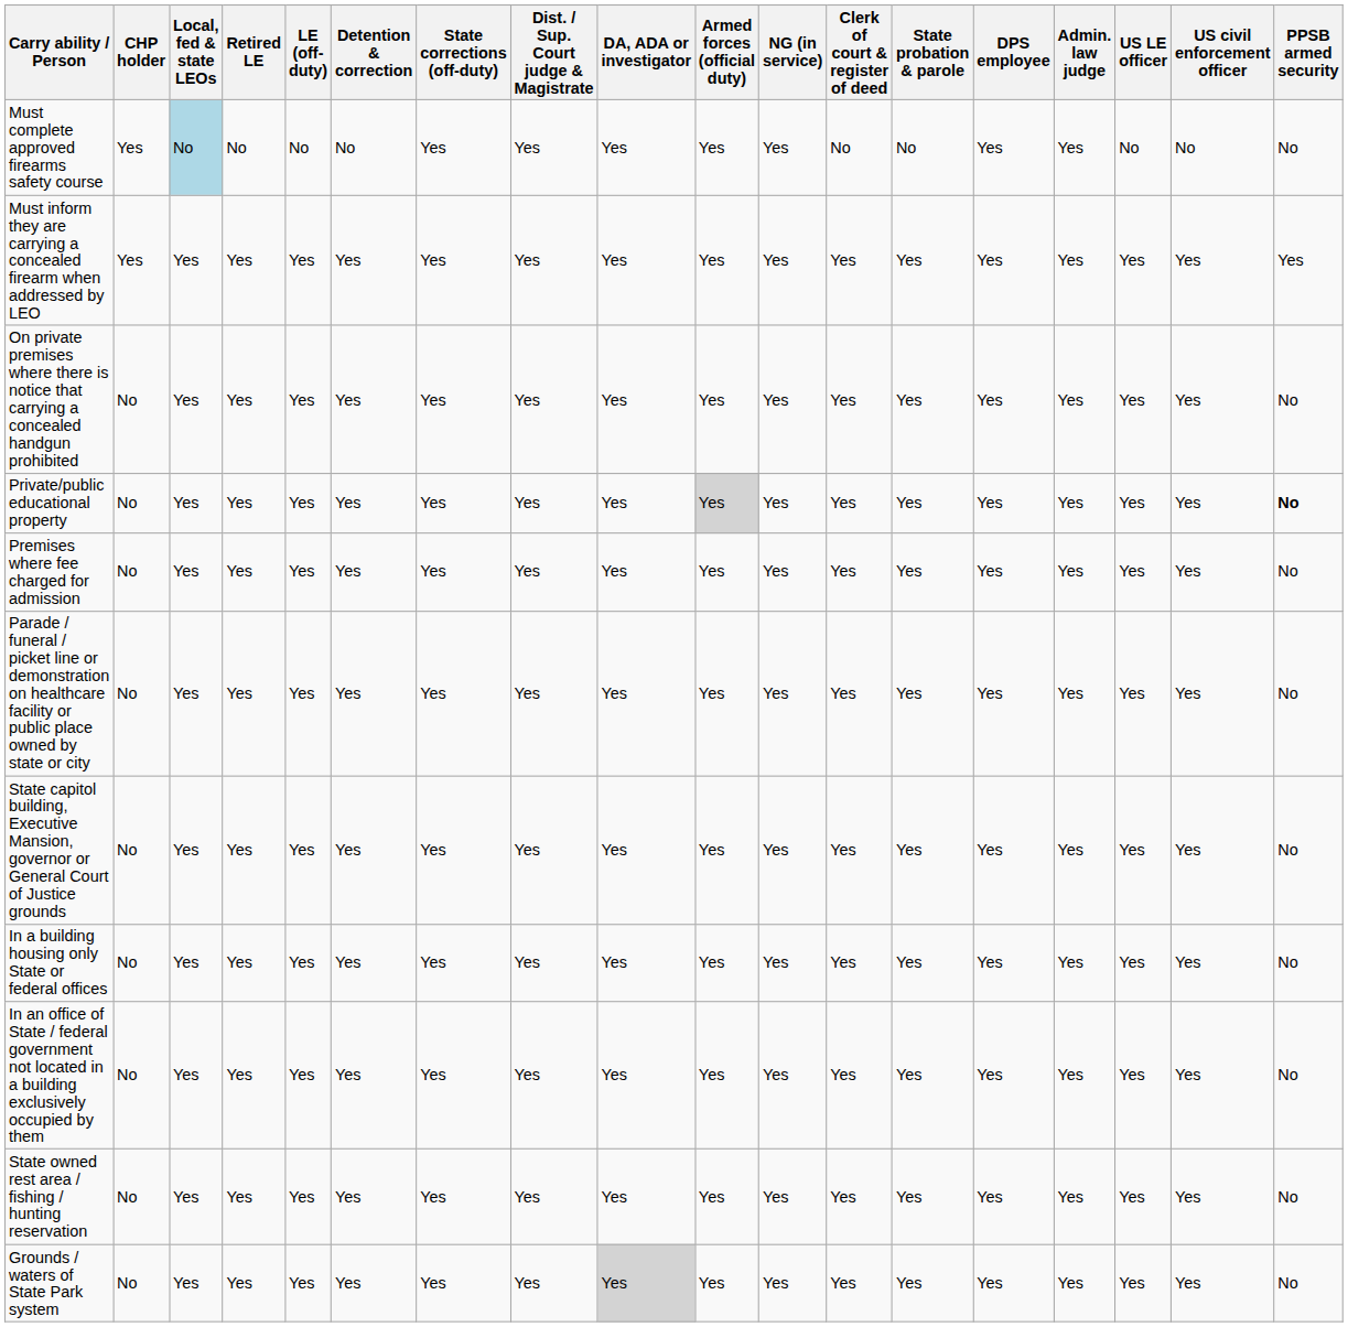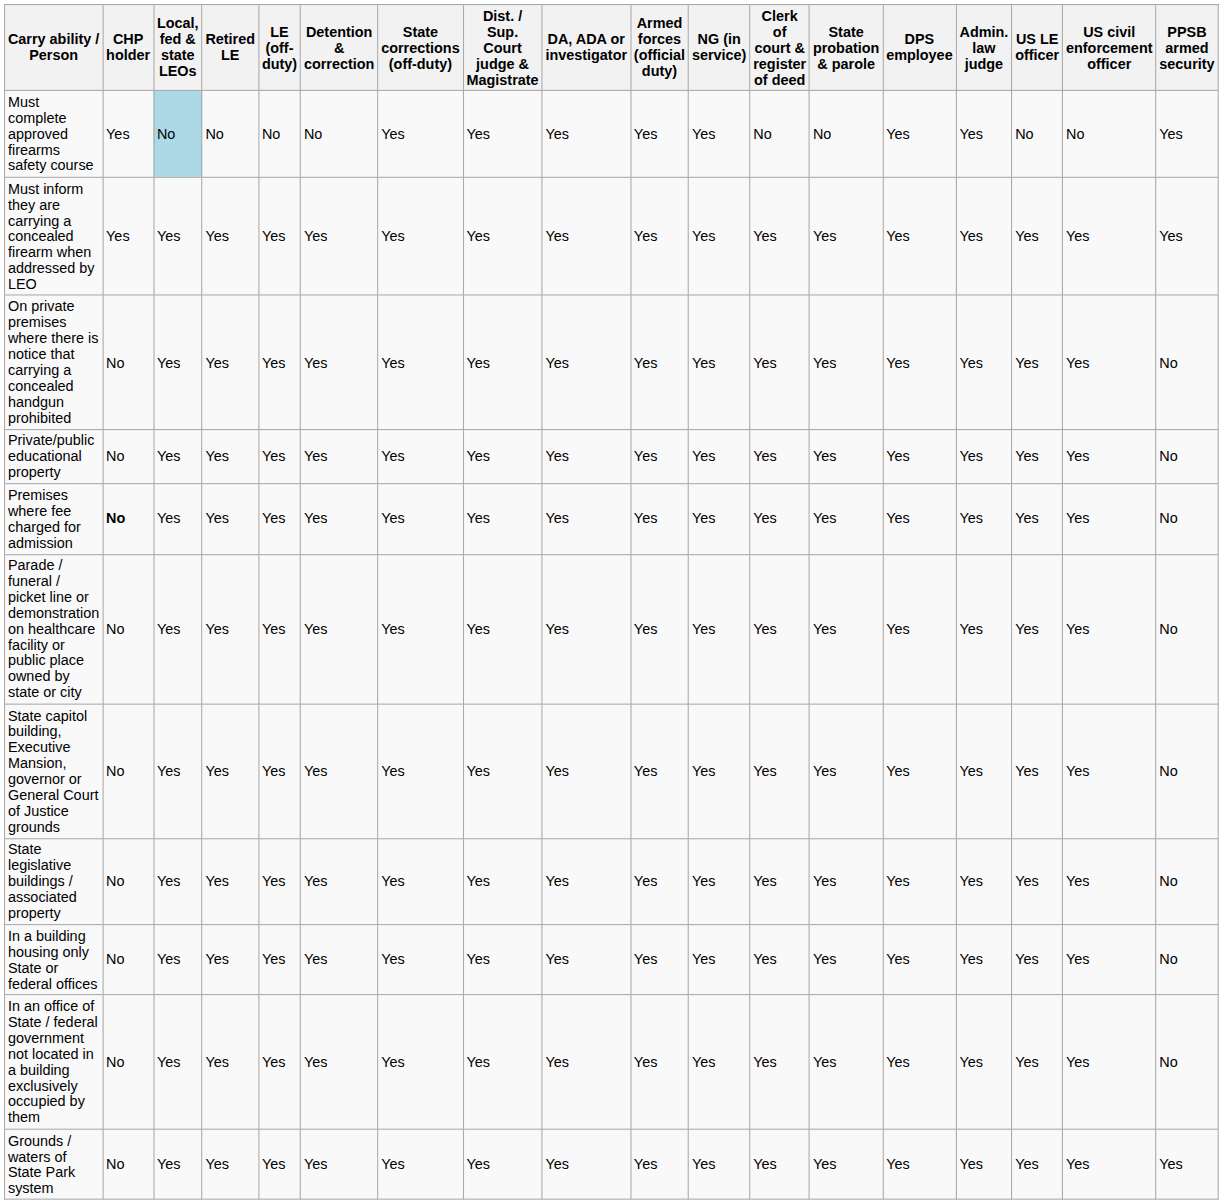Must complete approved firearms safety course | PPSB armed security: No -> Yes
Private/public educational property | Armed forces (official duty): lightgrey background -> no background
Private/public educational property | PPSB armed security: bold -> normal
Premises where fee charged for admission | CHP holder: normal -> bold
+ row: State legislative buildings / associated property | No | Yes | Yes | Yes | Yes | Yes | Yes | Yes | Yes | Yes | Yes | Yes | Yes | Yes | Yes | Yes | No
- row: State owned rest area / fishing / hunting reservation | No | Yes | Yes | Yes | Yes | Yes | Yes | Yes | Yes | Yes | Yes | Yes | Yes | Yes | Yes | Yes | No
Grounds / waters of State Park system | DA, ADA or investigator: lightgrey background -> no background
Grounds / waters of State Park system | PPSB armed security: No -> Yes
